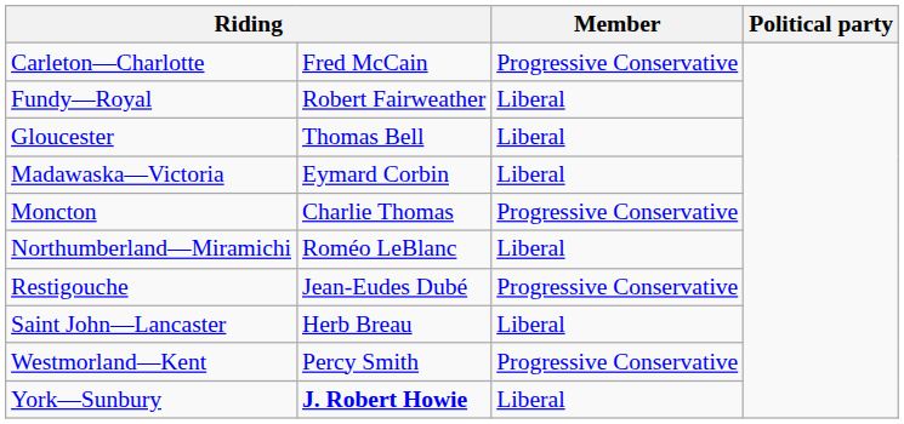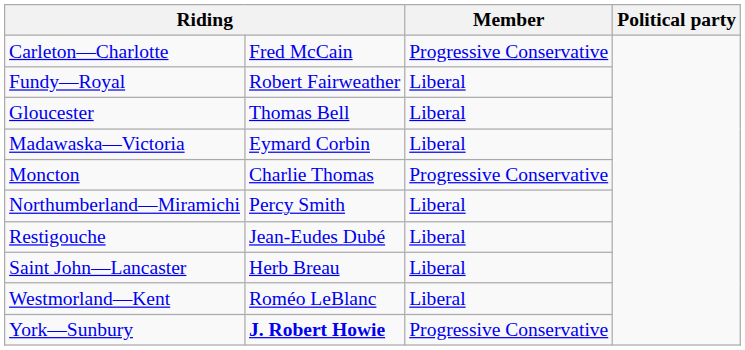Northumberland—Miramichi | column 2: Roméo LeBlanc -> Percy Smith
Restigouche | Member: Progressive Conservative -> Liberal
Westmorland—Kent | column 2: Percy Smith -> Roméo LeBlanc
Westmorland—Kent | Member: Progressive Conservative -> Liberal
York—Sunbury | Member: Liberal -> Progressive Conservative
